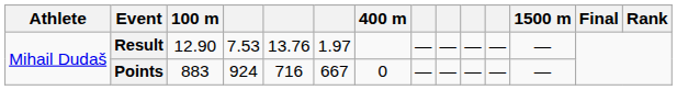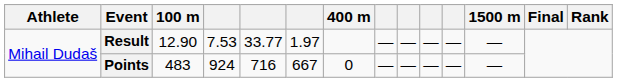Result | column 5: 13.76 -> 33.77
Points | 100 m: 883 -> 483
